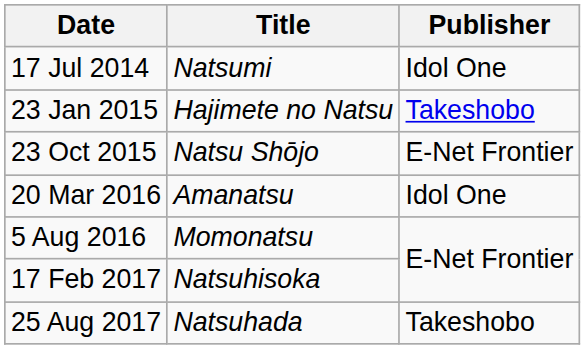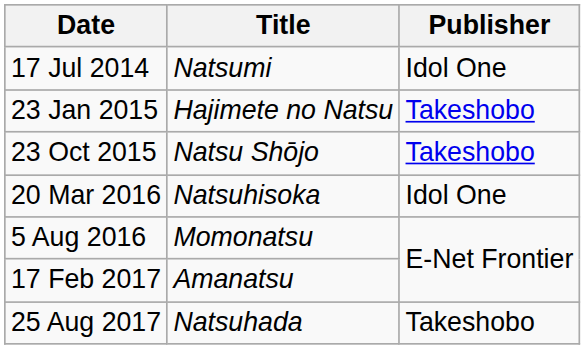23 Oct 2015 | Publisher: E-Net Frontier -> Takeshobo
20 Mar 2016 | Title: Amanatsu -> Natsuhisoka
17 Feb 2017 | Title: Natsuhisoka -> Amanatsu
